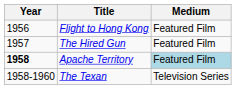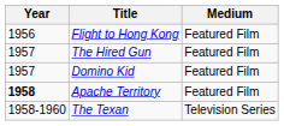+ row: 1957 | Domino Kid | Featured Film
Apache Territory | Medium: lightblue background -> no background
